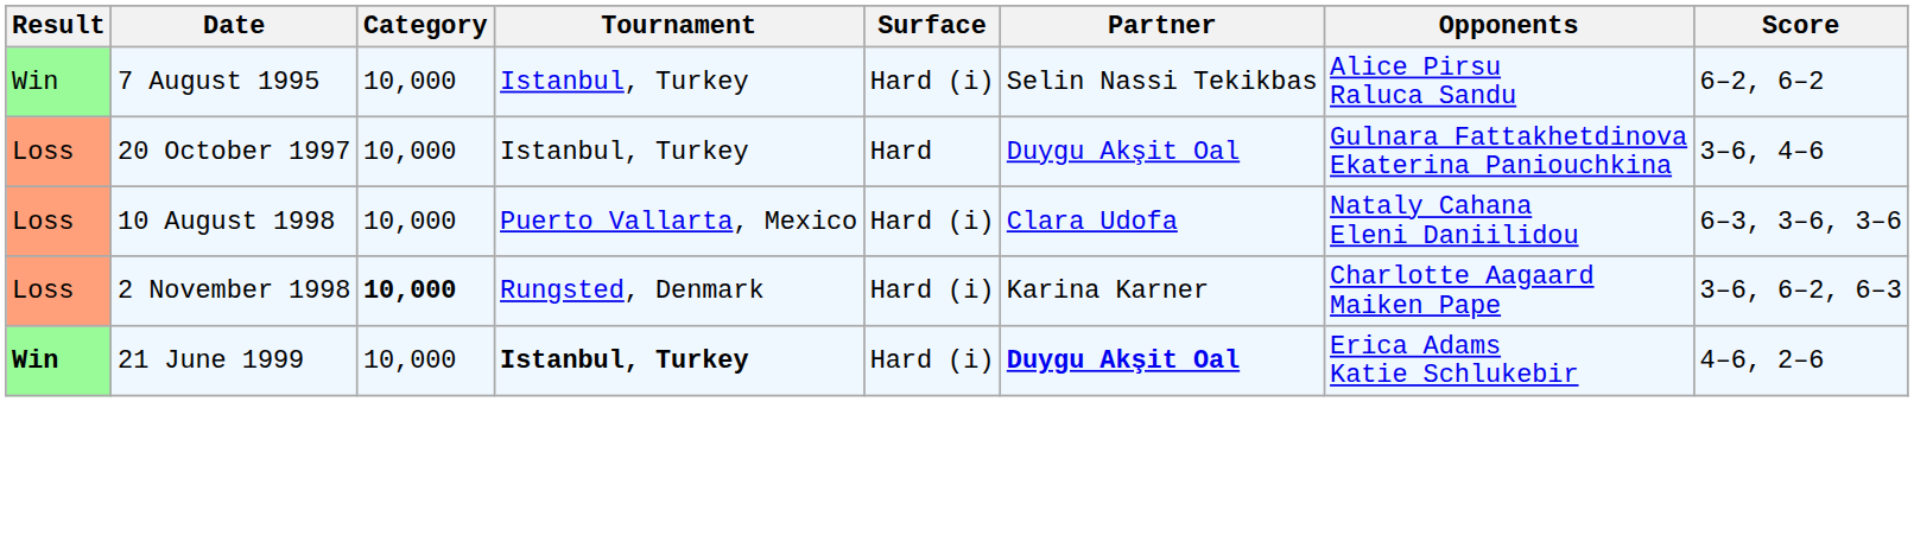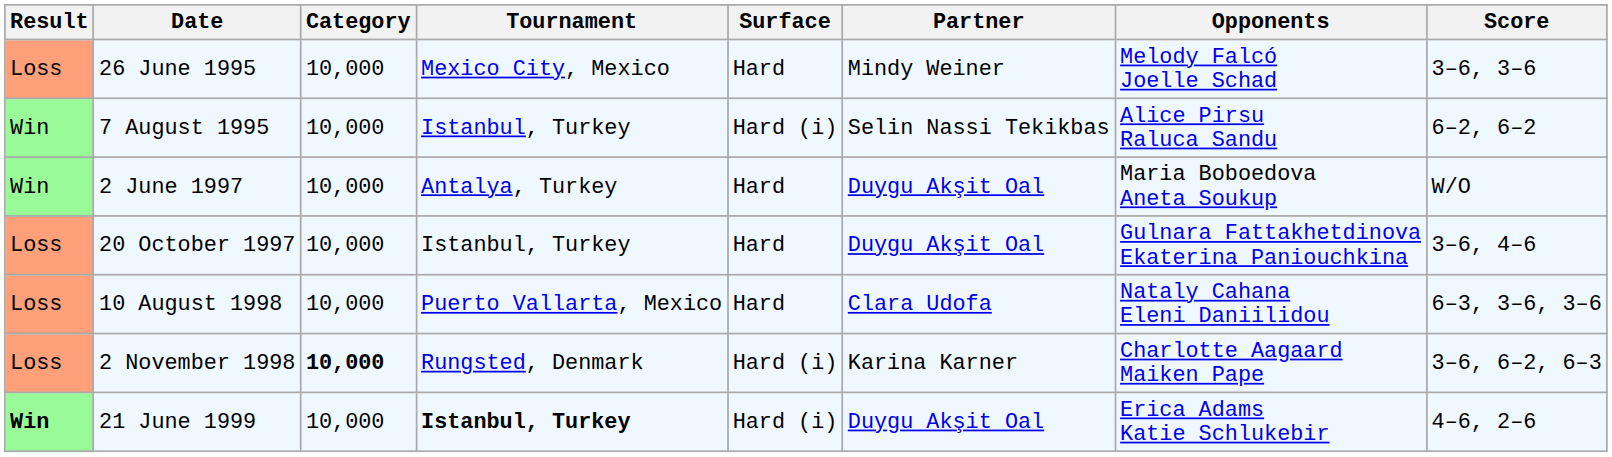+ row: Loss | 26 June 1995 | 10,000 | Mexico City, Mexico | Hard | Mindy Weiner | Melody Falcó Joelle Schad | 3–6, 3–6
+ row: Win | 2 June 1997 | 10,000 | Antalya, Turkey | Hard | Duygu Akşit Oal | Maria Boboedova Aneta Soukup | W/O
10 August 1998 | Surface: Hard (i) -> Hard
21 June 1999 | Partner: bold -> normal
